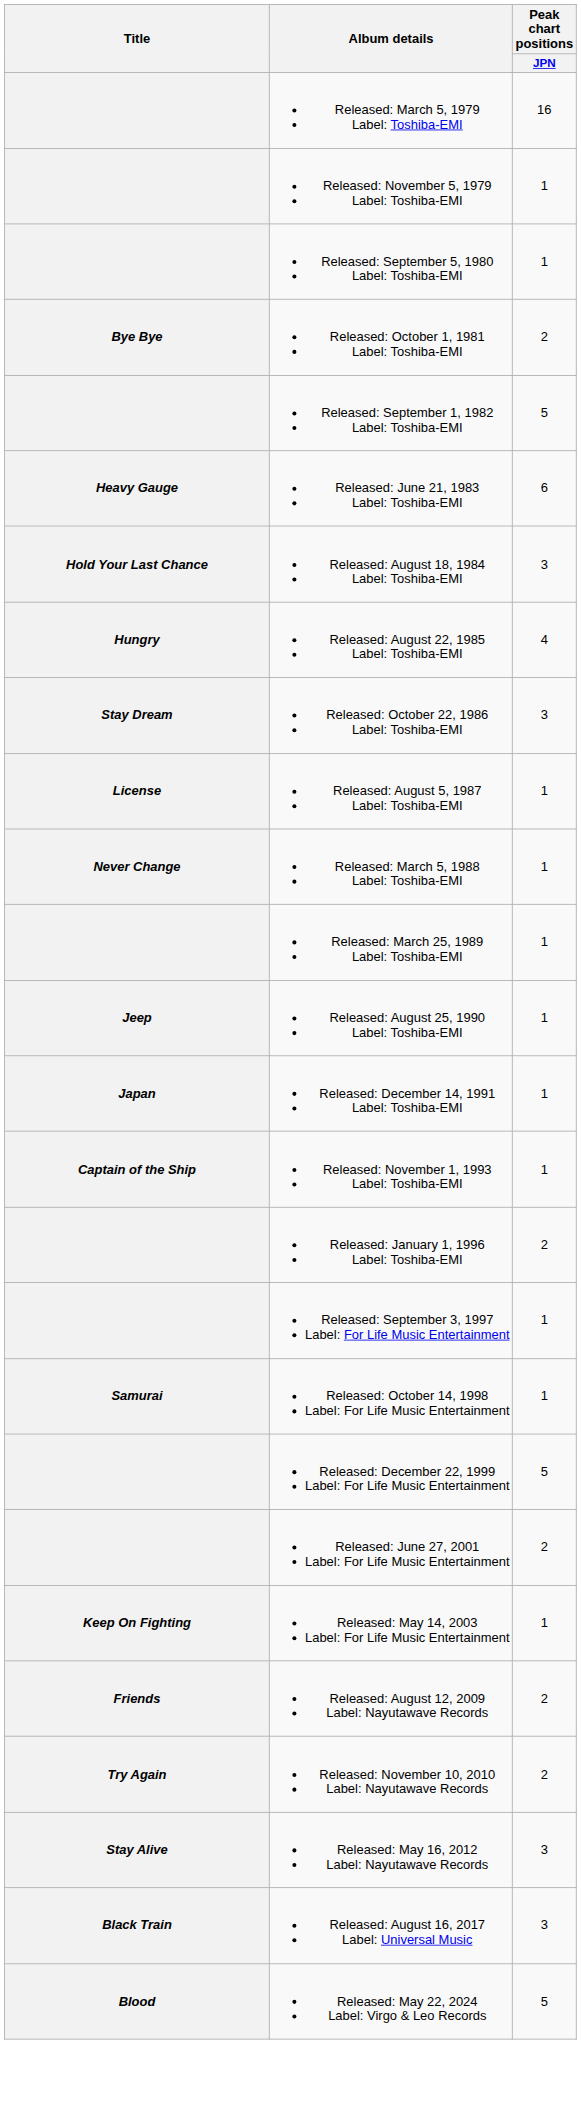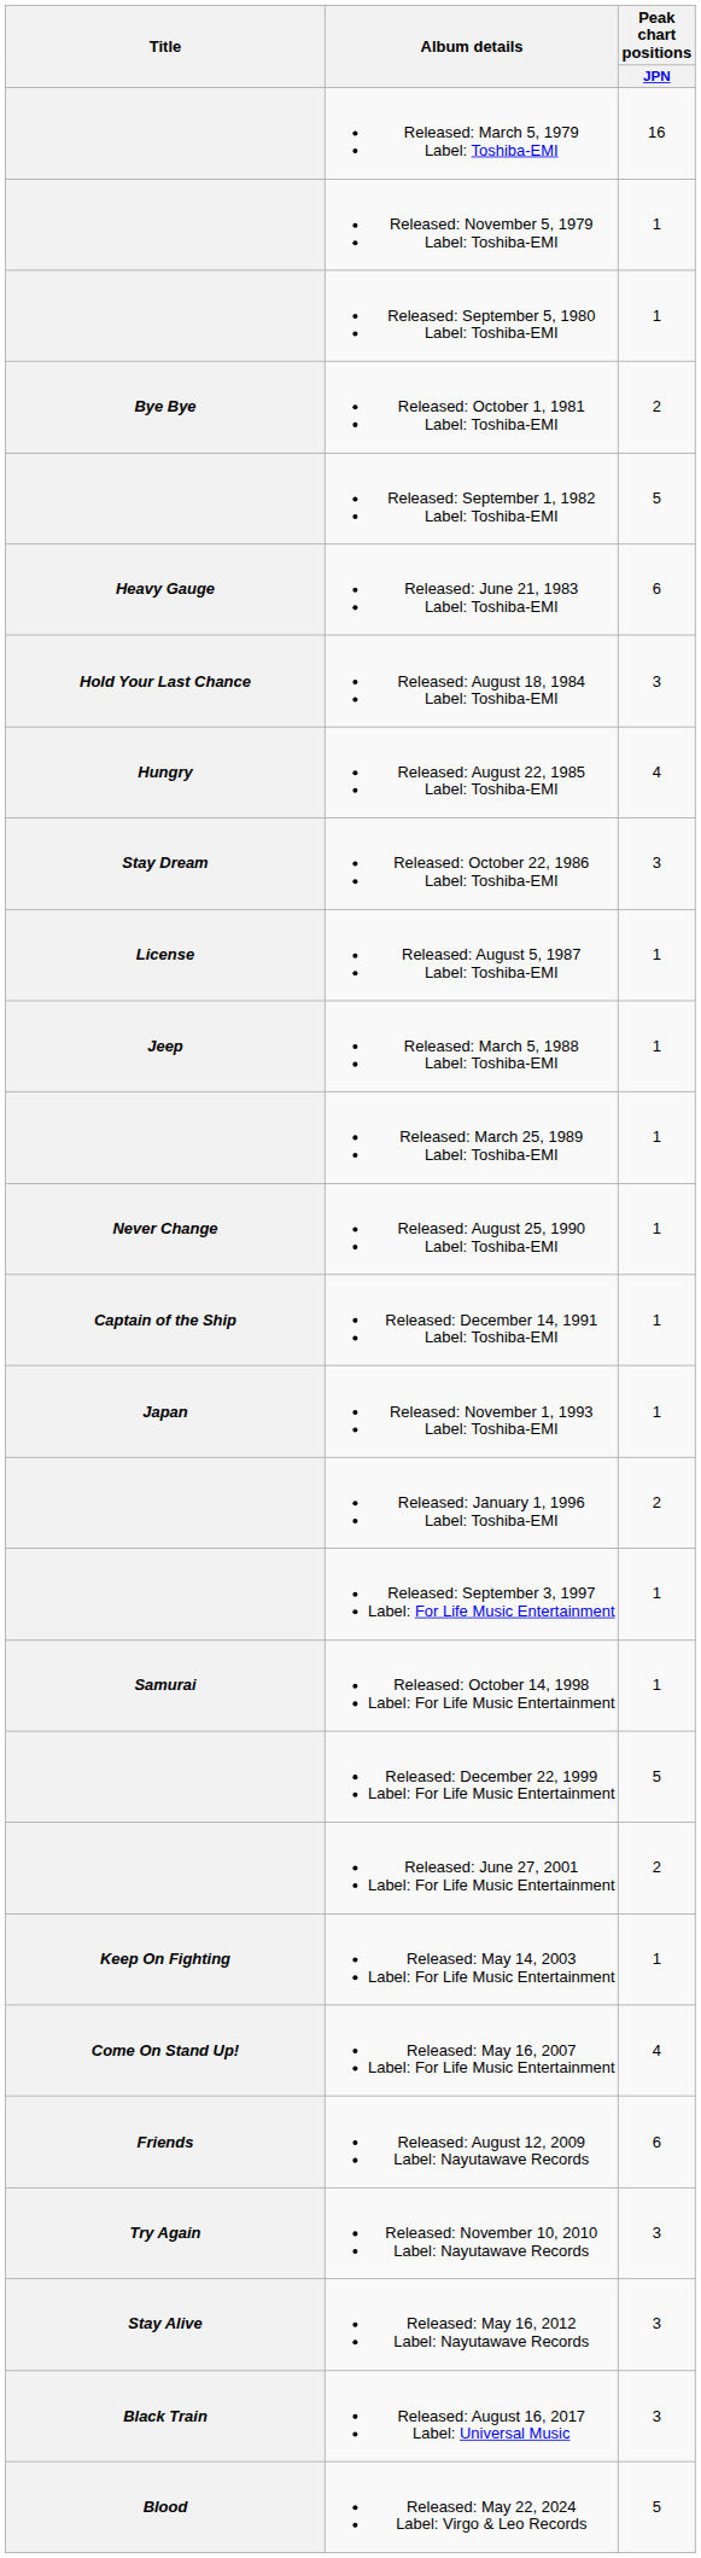Released: March 5, 1988 Label: Toshiba-EMI | Title: Never Change -> Jeep
Released: August 25, 1990 Label: Toshiba-EMI | Title: Jeep -> Never Change
Released: December 14, 1991 Label: Toshiba-EMI | Title: Japan -> Captain of the Ship
Released: November 1, 1993 Label: Toshiba-EMI | Title: Captain of the Ship -> Japan
+ row: Come On Stand Up! | Released: May 16, 2007 Label: For Life Music Entertainment | 4
Released: August 12, 2009 Label: Nayutawave Records | Peak chart positions / JPN: 2 -> 6
Released: November 10, 2010 Label: Nayutawave Records | Peak chart positions / JPN: 2 -> 3
